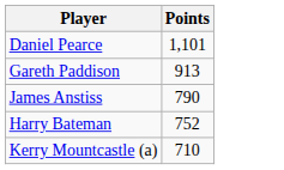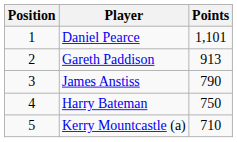+ column: Position | 1 | 2 | 3 | 4 | 5
Harry Bateman | Points: 752 -> 750
